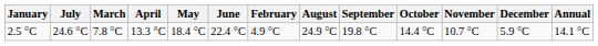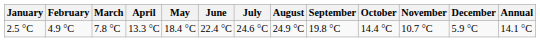columns swapped: February <-> July
